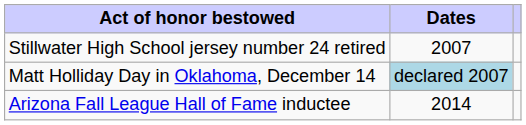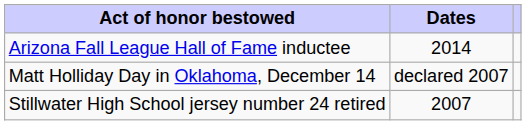rows swapped: Arizona Fall League Hall of Fame inductee <-> Stillwater High School jersey number 24 retired
Matt Holliday Day in Oklahoma, December 14 | Dates: lightblue background -> no background
